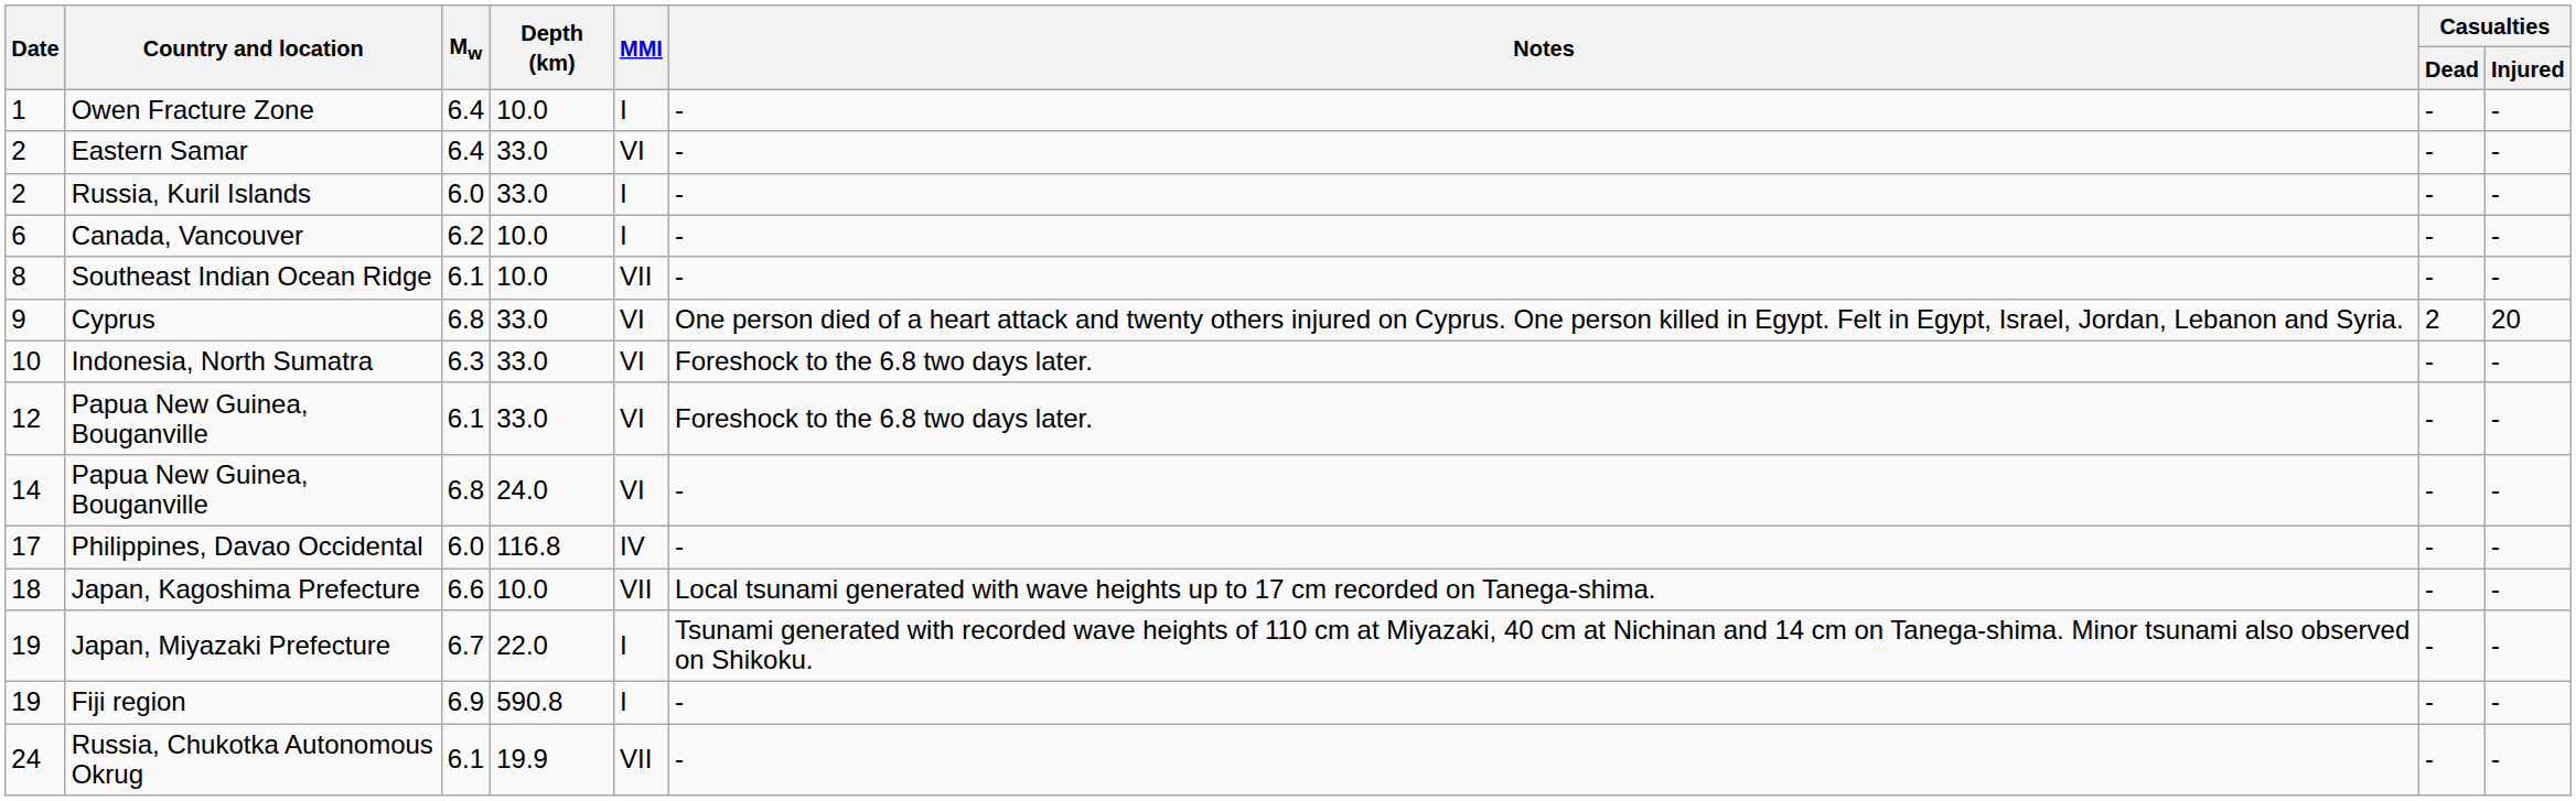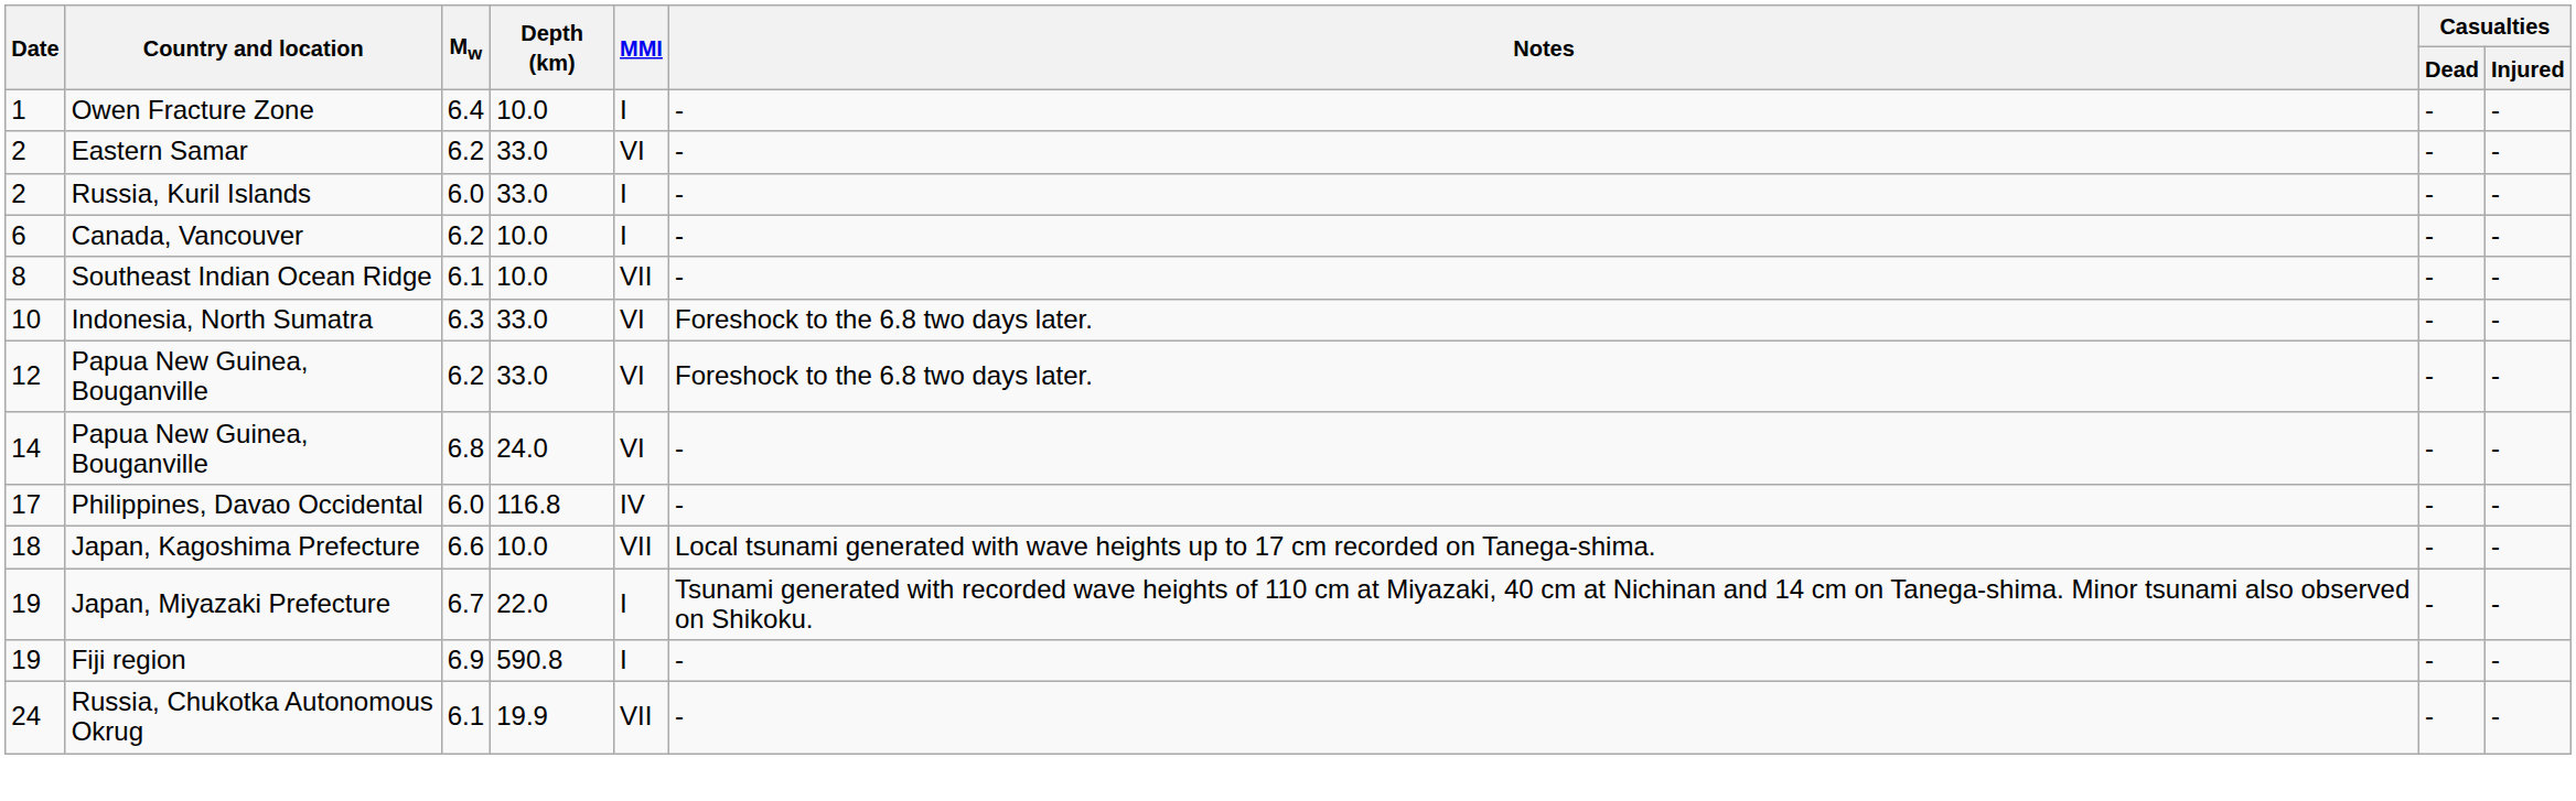Eastern Samar | Mw: 6.4 -> 6.2
- row: 9 | Cyprus | 6.8 | 33.0 | VI | One person died of a heart attack and twenty others injured on Cyprus. One person killed in Egypt. Felt in Egypt, Israel, Jordan, Lebanon and Syria. | 2 | 20
12 / Papua New Guinea, Bouganville | Mw: 6.1 -> 6.2
